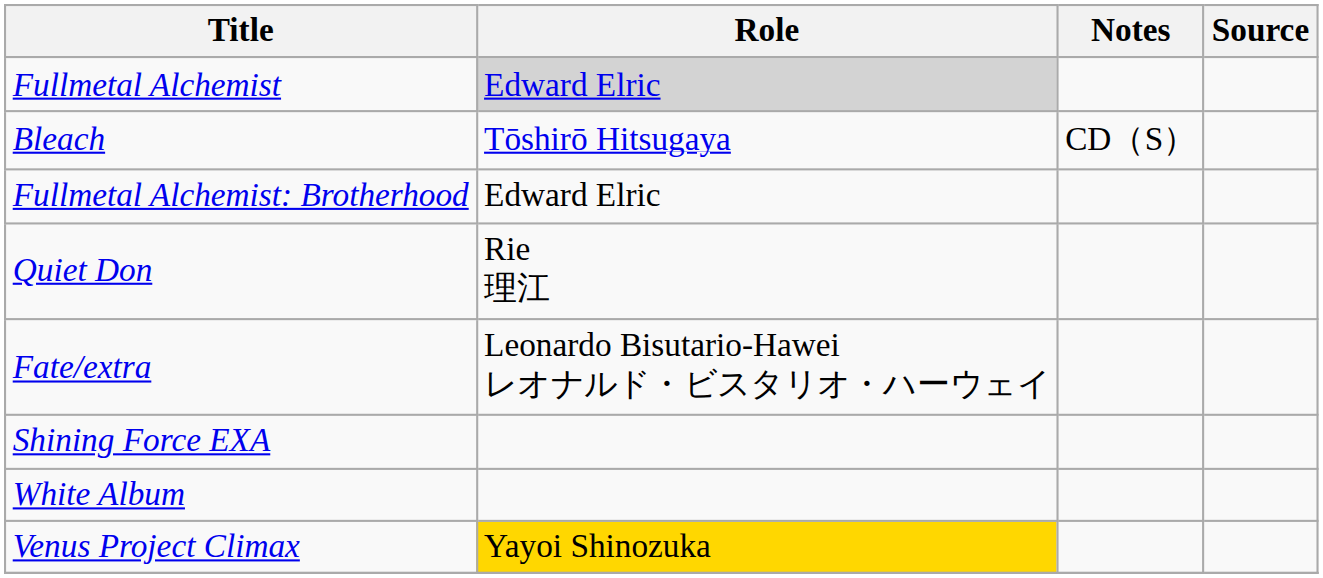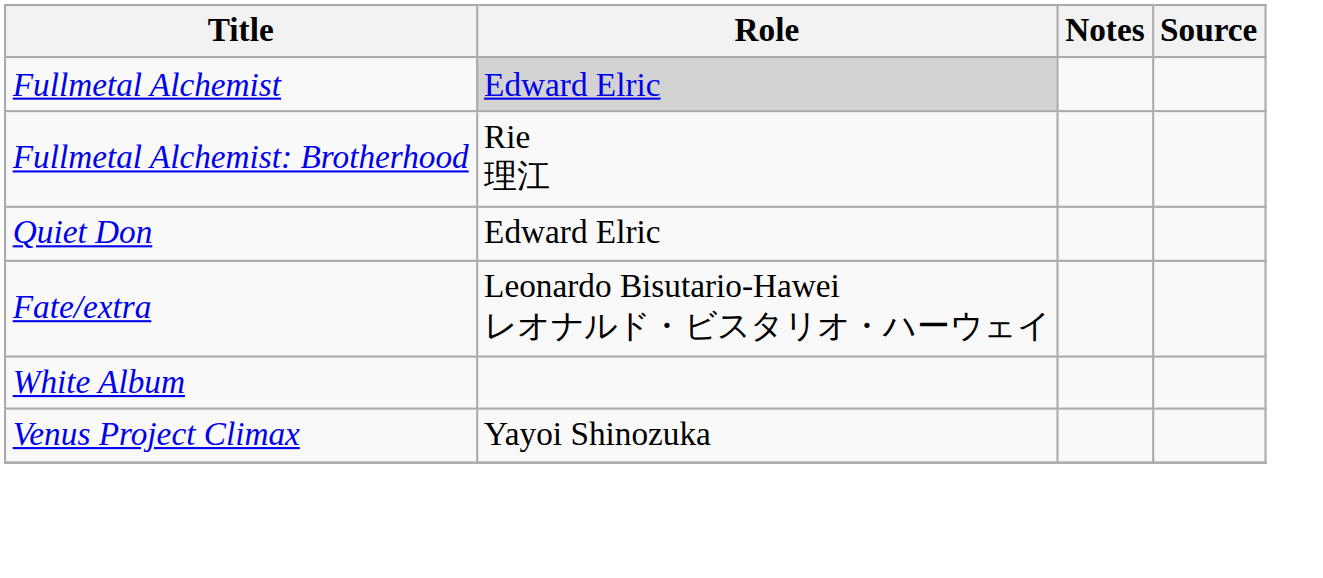- row: Bleach | Tōshirō Hitsugaya | CD（S）
Fullmetal Alchemist: Brotherhood | Role: Edward Elric -> Rie 理江
Quiet Don | Role: Rie 理江 -> Edward Elric
- row: Shining Force EXA
Venus Project Climax | Role: gold background -> no background
